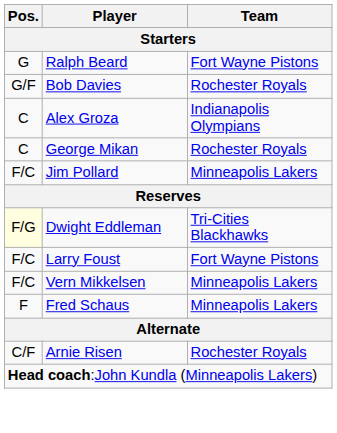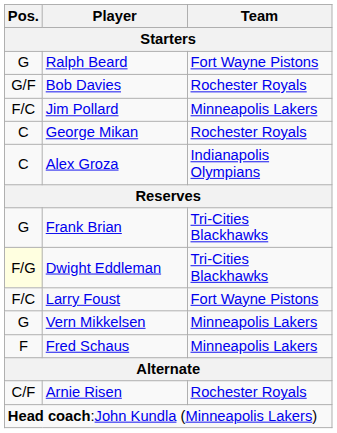rows swapped: Alex Groza <-> Jim Pollard
+ row: G | Frank Brian | Tri-Cities Blackhawks
Vern Mikkelsen | Pos.: F/C -> G
